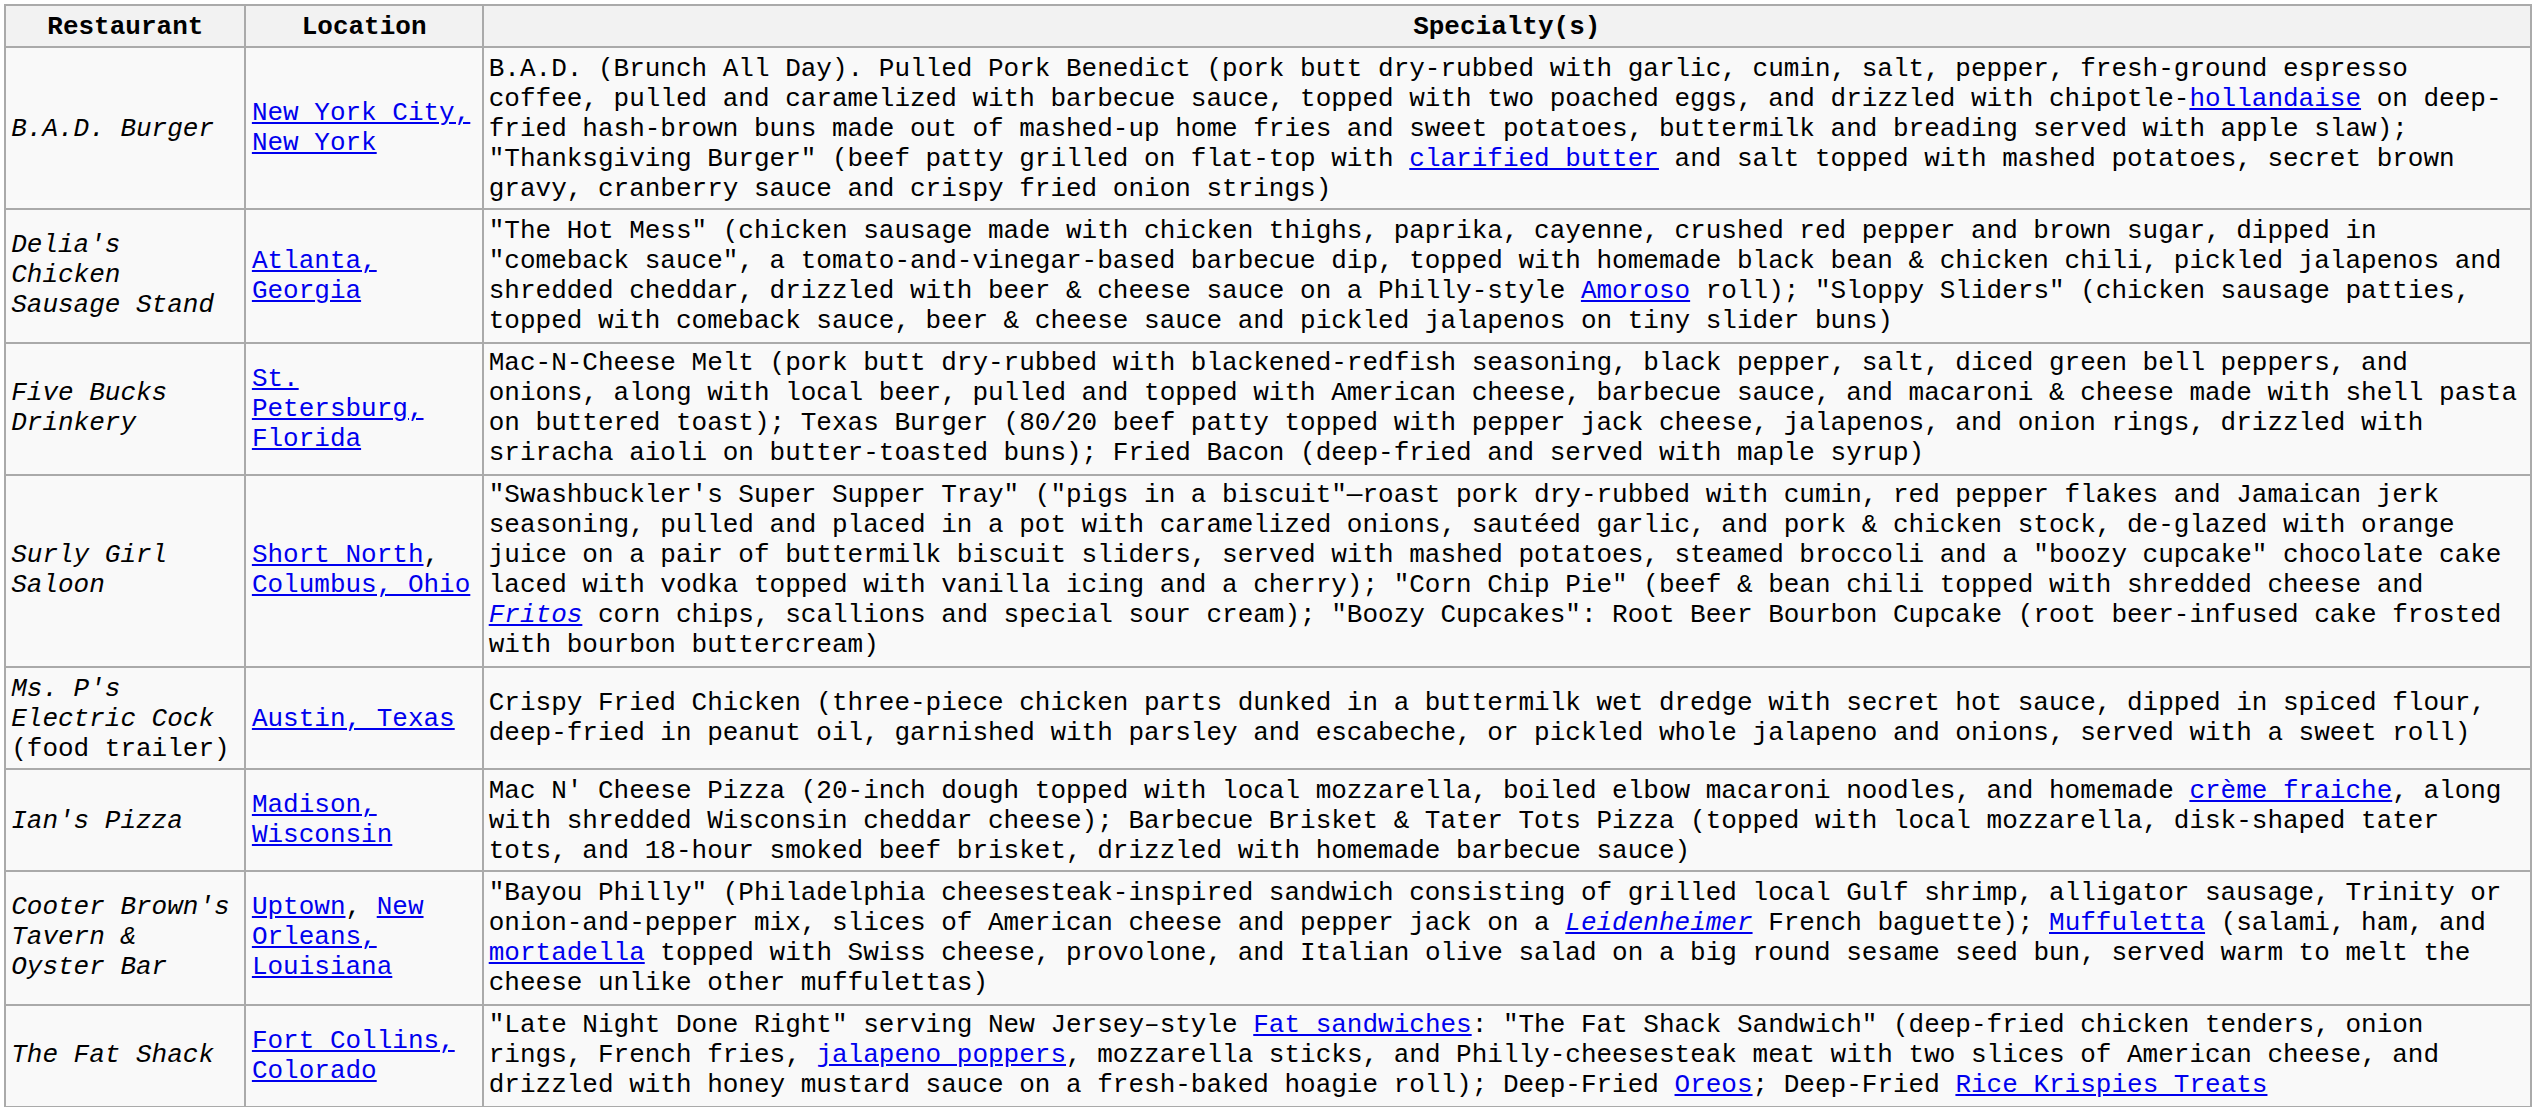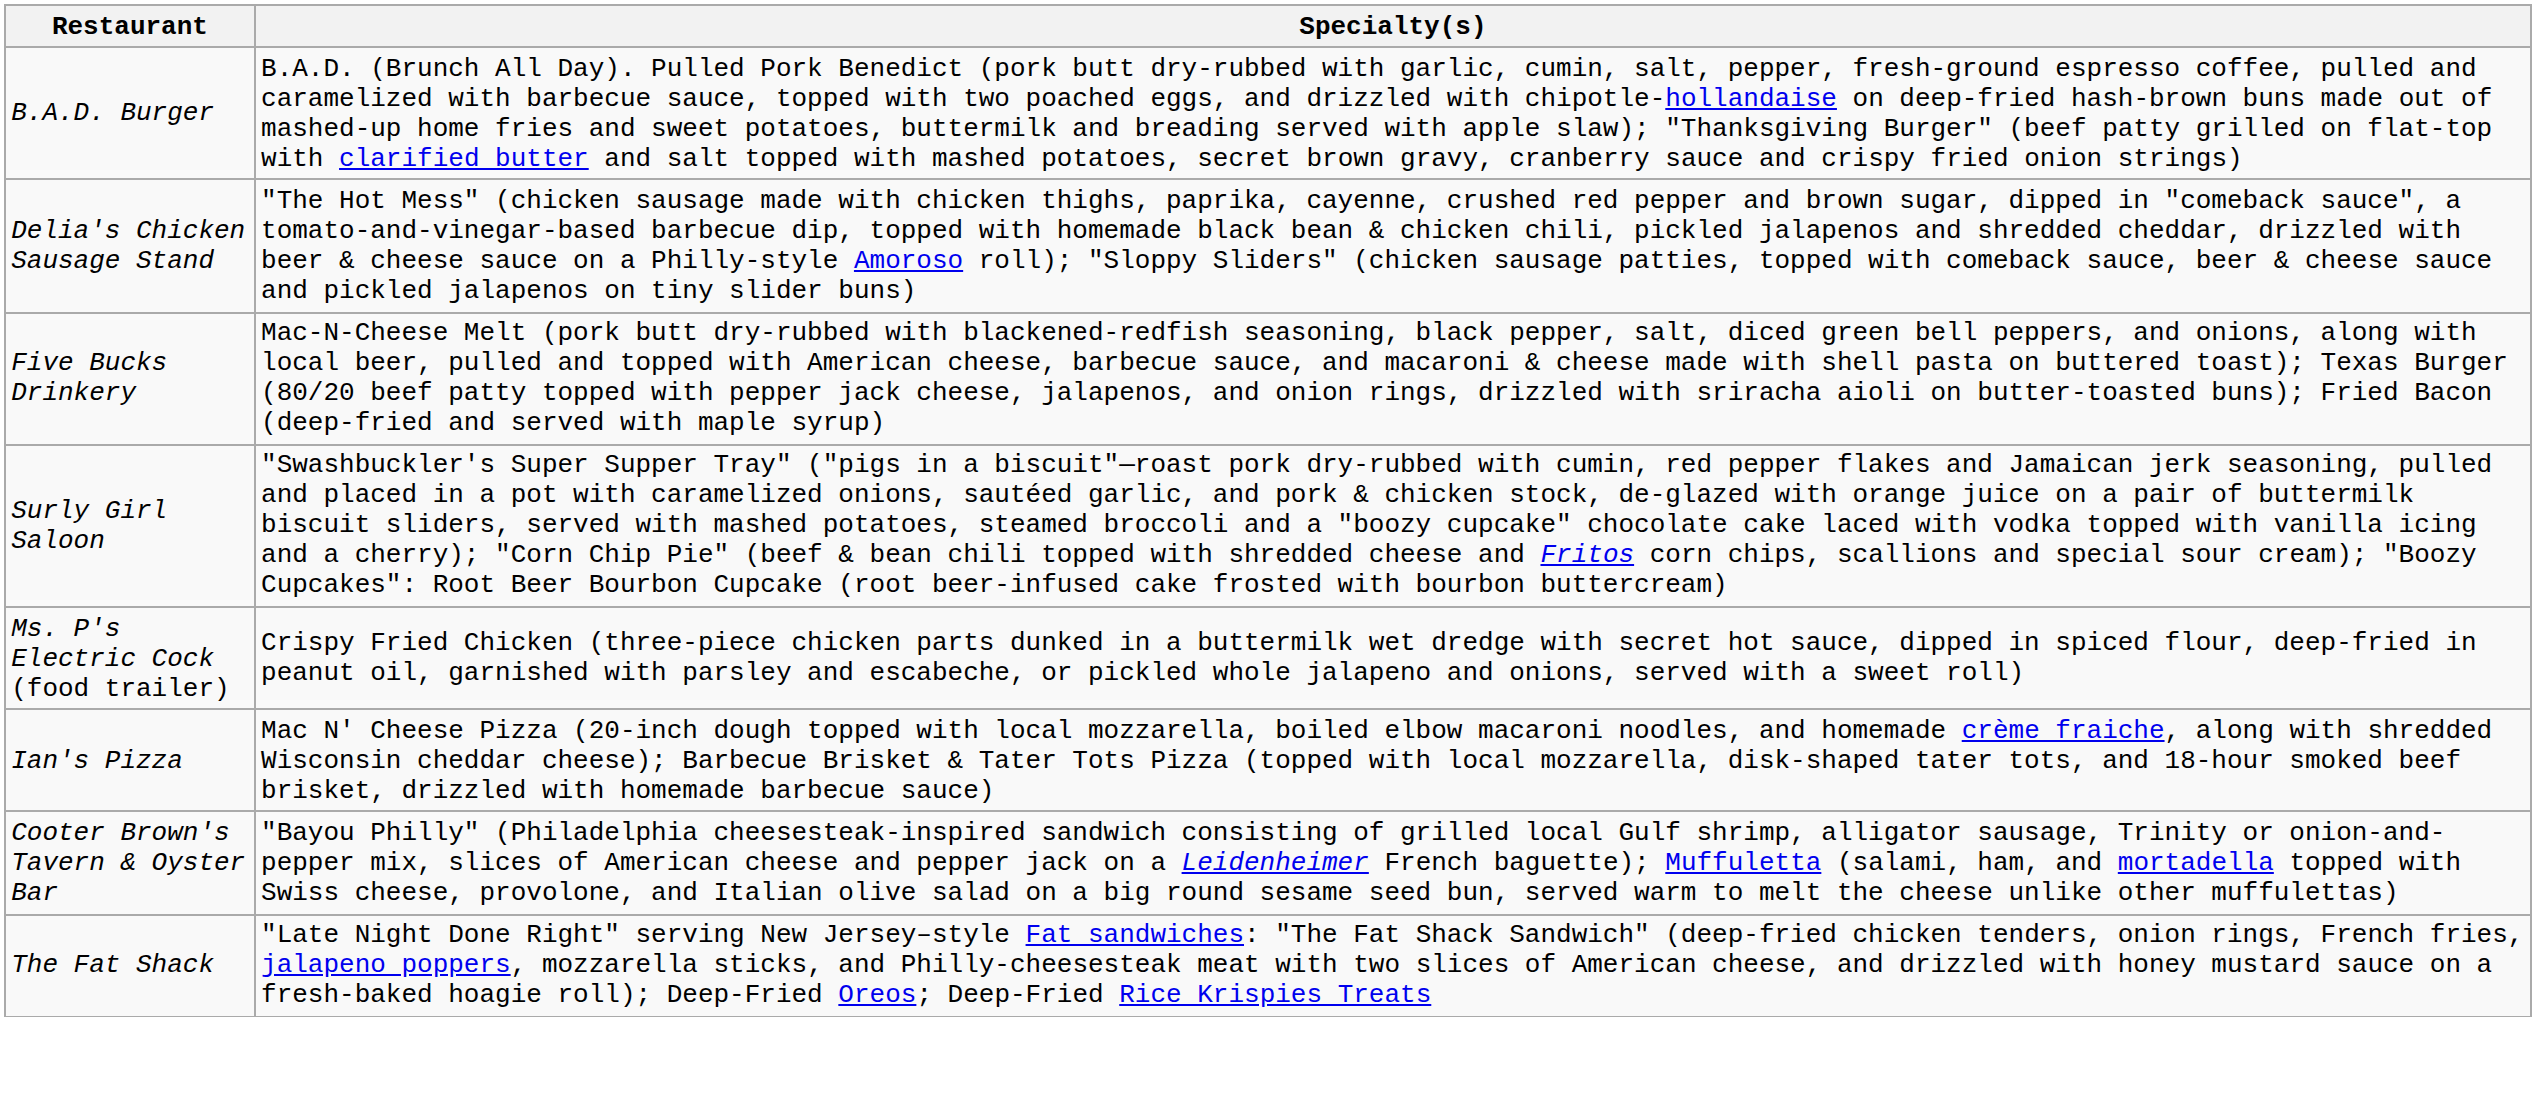- column: Location | New York City, New York | Atlanta, Georgia | St. Petersburg, Florida | Short North, Columbus, Ohio | Austin, Texas | Madison, Wisconsin | Uptown, New Orleans, Louisiana | Fort Collins, Colorado
